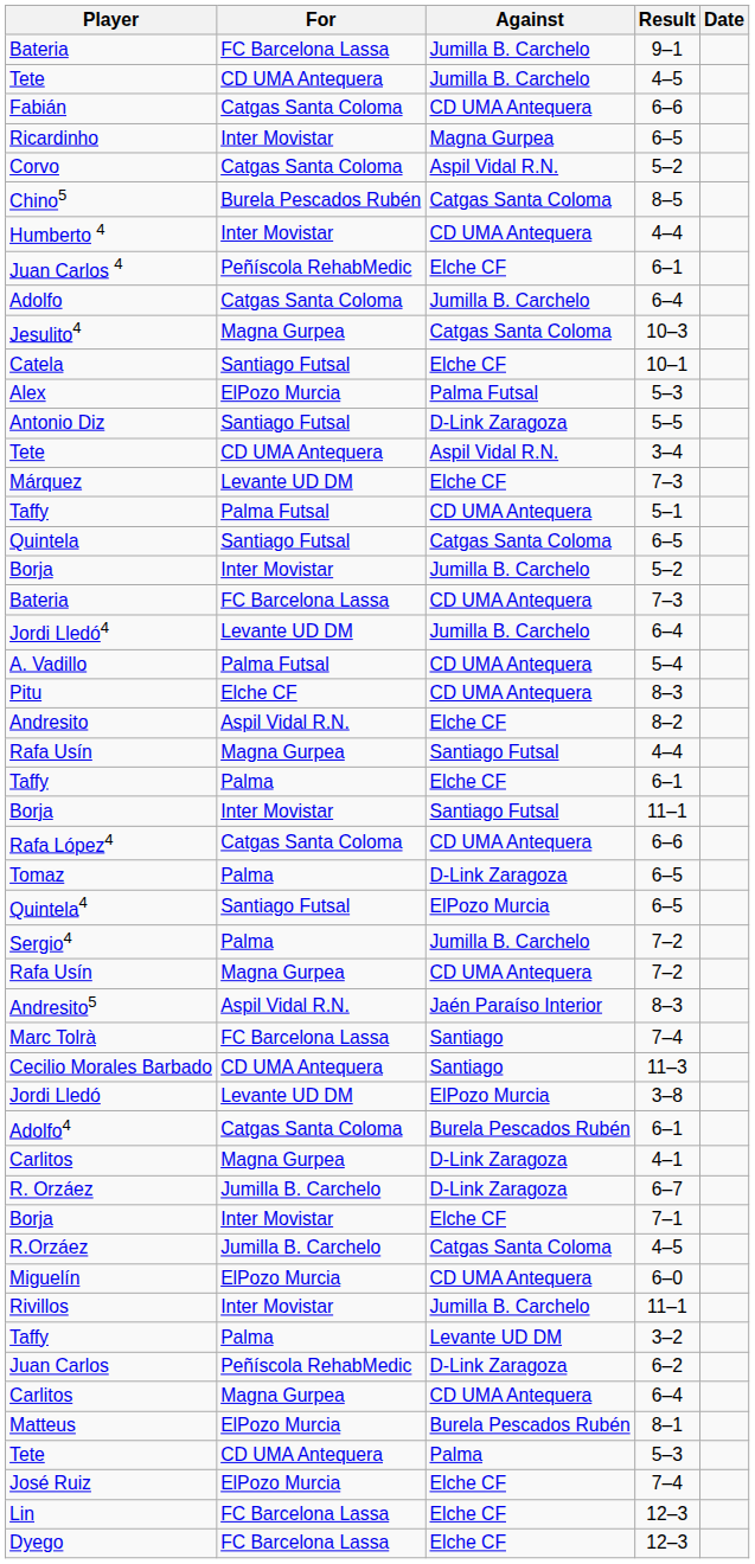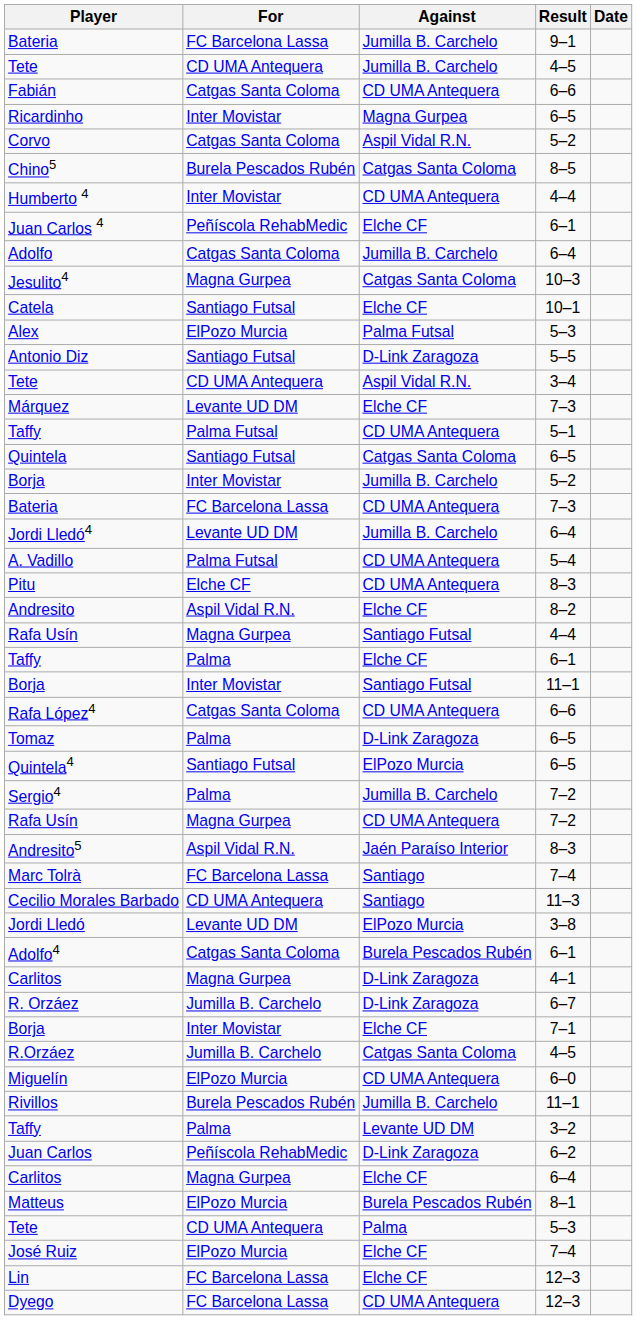Rivillos | For: Inter Movistar -> Burela Pescados Rubén
Carlitos / 6–4 | Against: CD UMA Antequera -> Elche CF
Dyego | Against: Elche CF -> CD UMA Antequera
